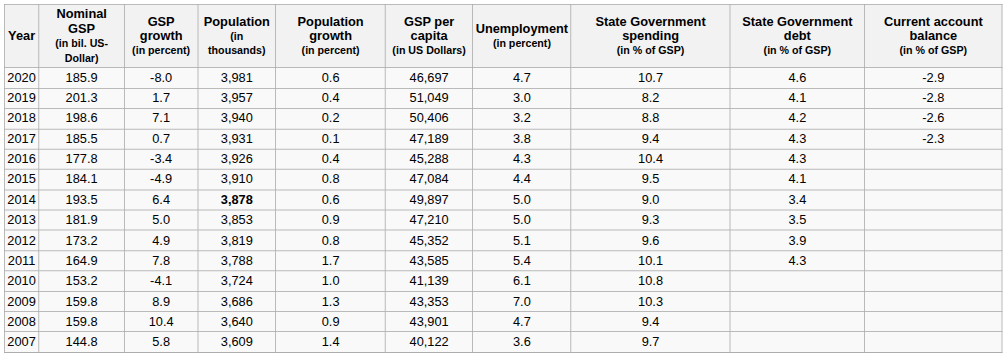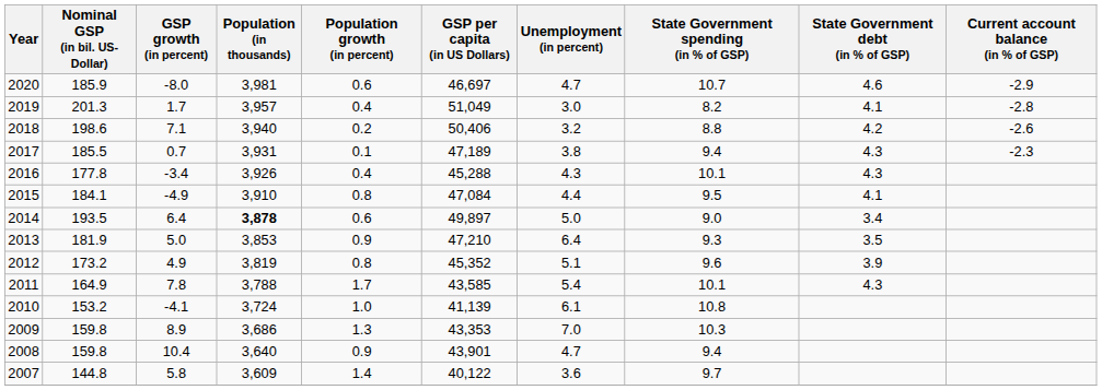2016 | State Government spending (in % of GSP): 10.4 -> 10.1
2013 | Unemployment (in percent): 5.0 -> 6.4
